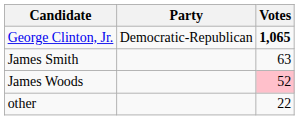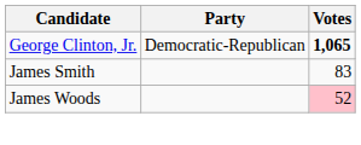James Smith | Votes: 63 -> 83
- row: other | 22
